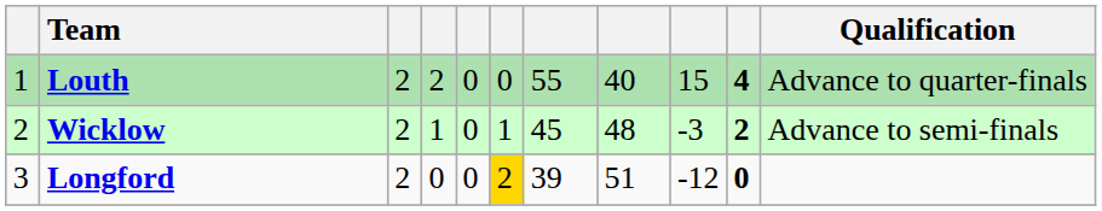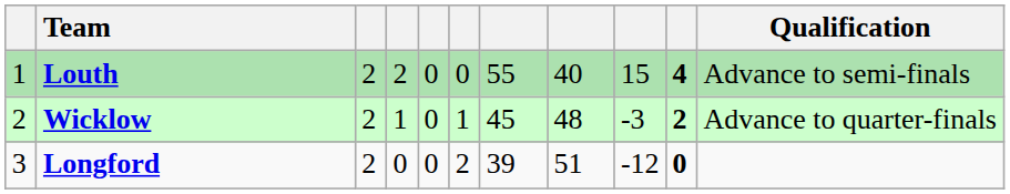Louth | Qualification: Advance to quarter-finals -> Advance to semi-finals
Wicklow | Qualification: Advance to semi-finals -> Advance to quarter-finals
Longford | column 6: gold background -> no background
